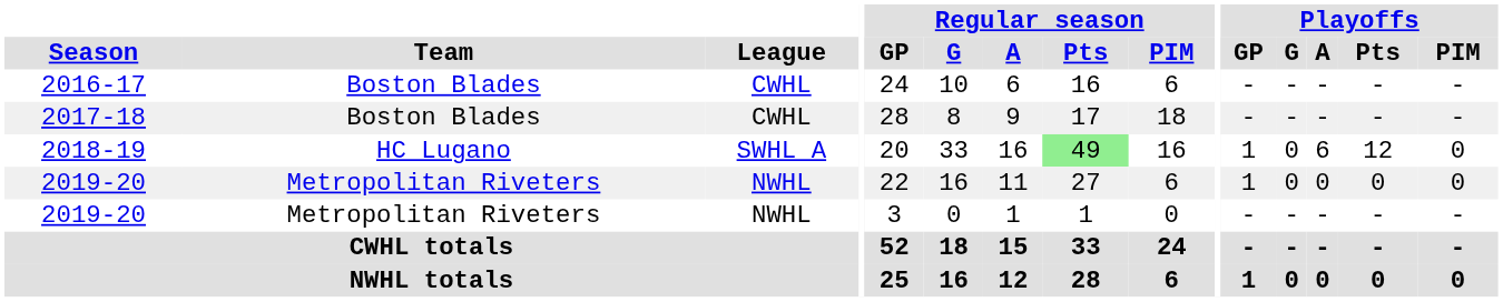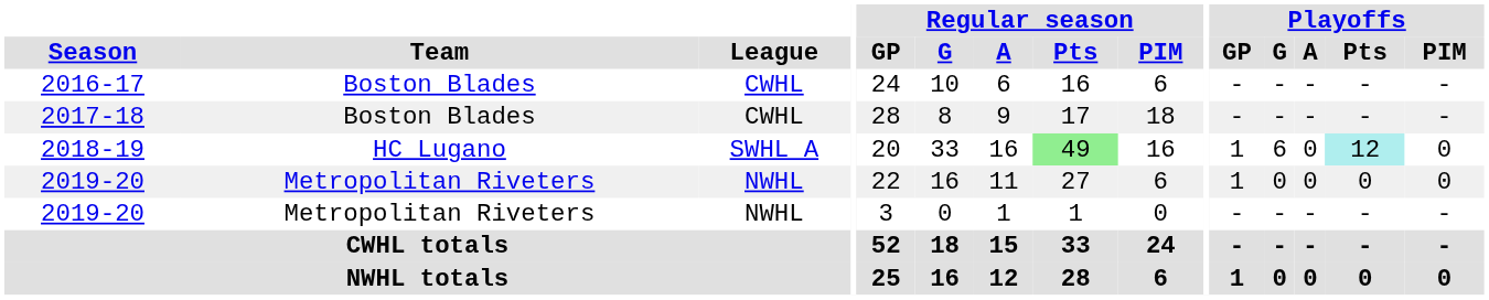2018-19 | Playoffs / G: 0 -> 6
2018-19 | Playoffs / A: 6 -> 0
2018-19 | Playoffs / Pts: no background -> paleturquoise background
